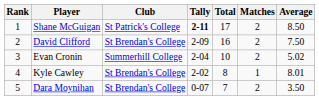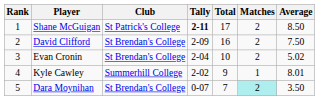Evan Cronin | Club: Summerhill College -> St Brendan's College
Kyle Cawley | Club: St Brendan's College -> Summerhill College
Kyle Cawley | Total: 8 -> 9
Dara Moynihan | Matches: no background -> paleturquoise background
